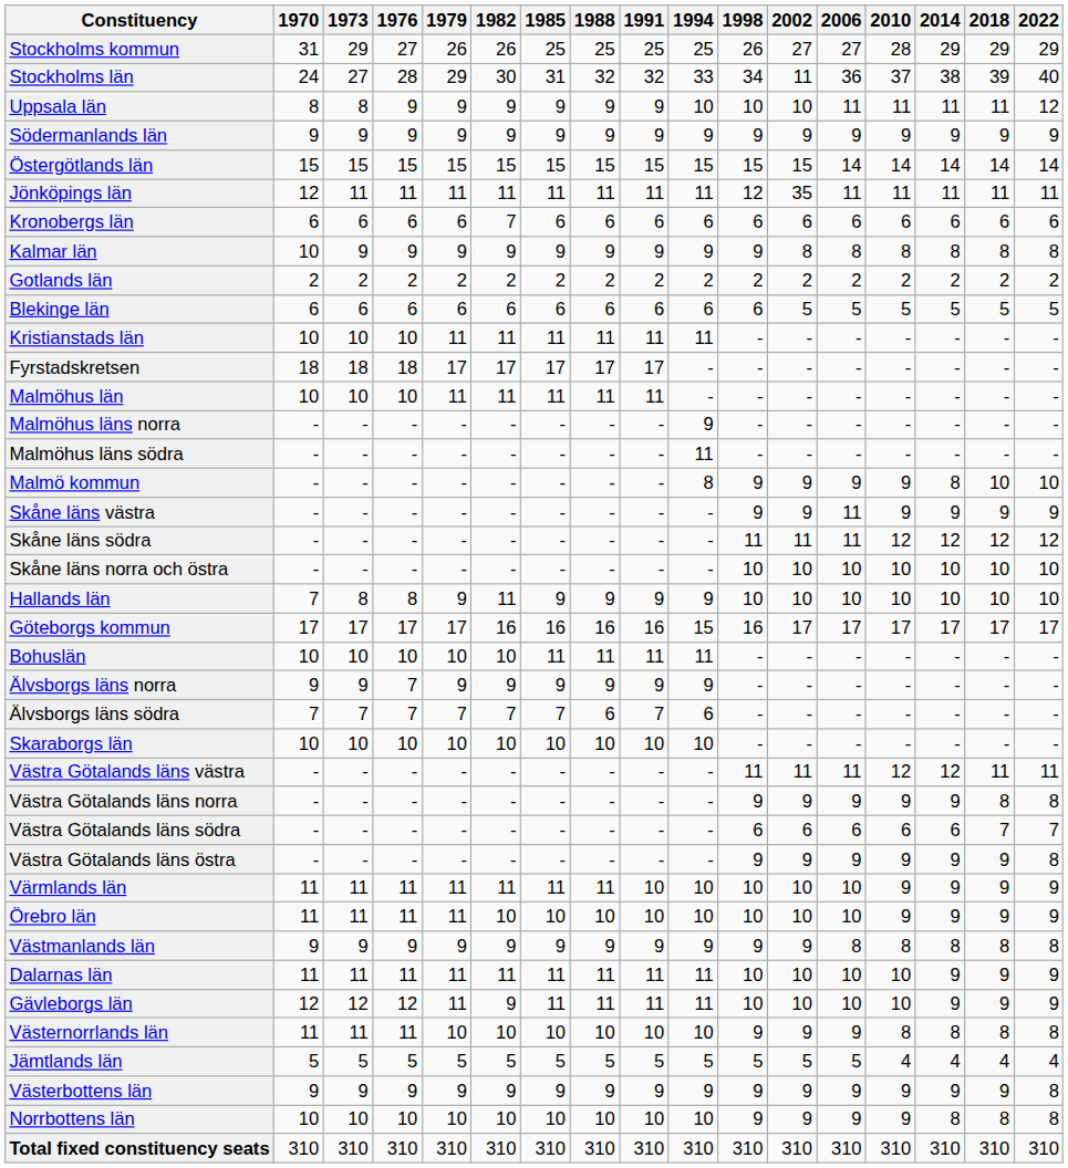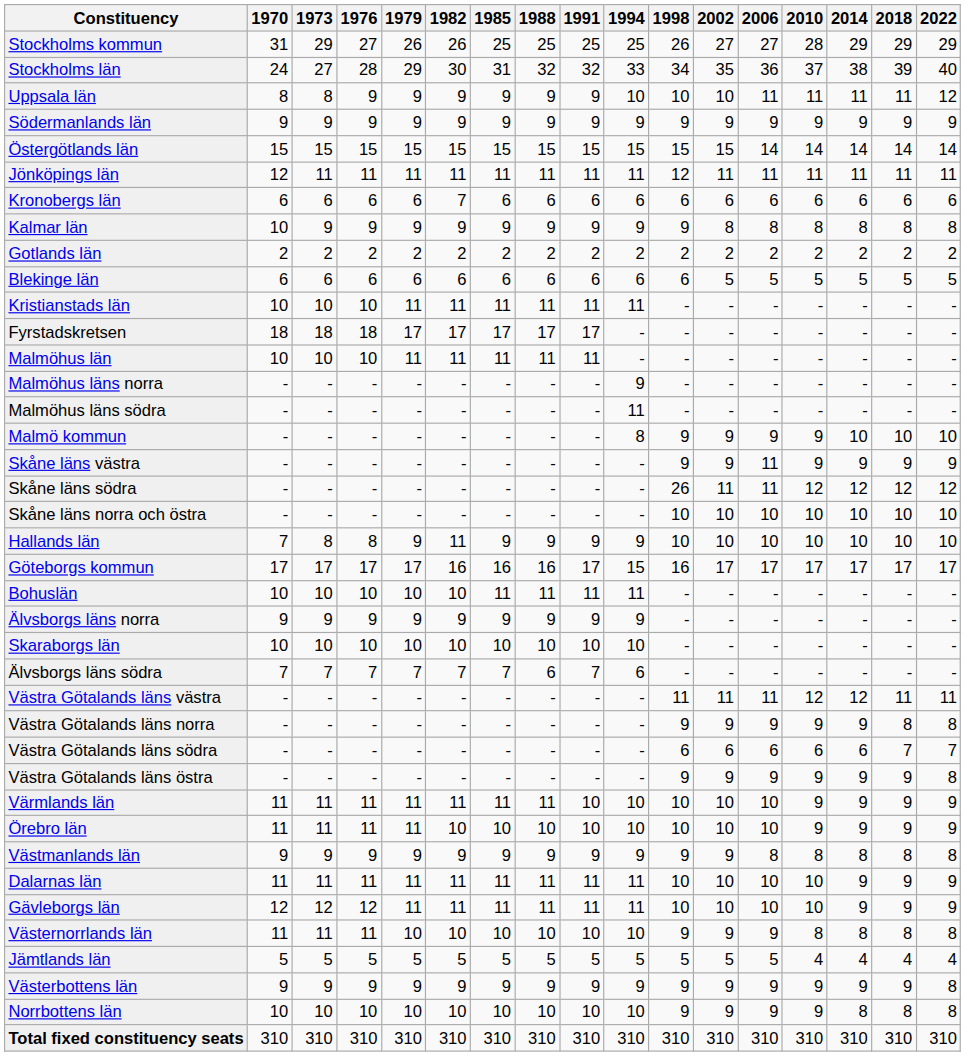Stockholms län | 2002: 11 -> 35
Jönköpings län | 2002: 35 -> 11
Malmö kommun | 2014: 8 -> 10
Skåne läns södra | 1998: 11 -> 26
Göteborgs kommun | 1991: 16 -> 17
Älvsborgs läns norra | 1976: 7 -> 9
rows swapped: Älvsborgs läns södra <-> Skaraborgs län
Gävleborgs län | 1982: 9 -> 11
